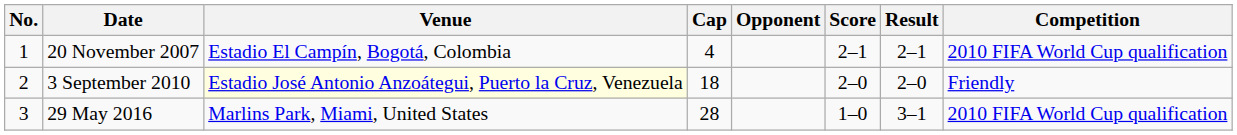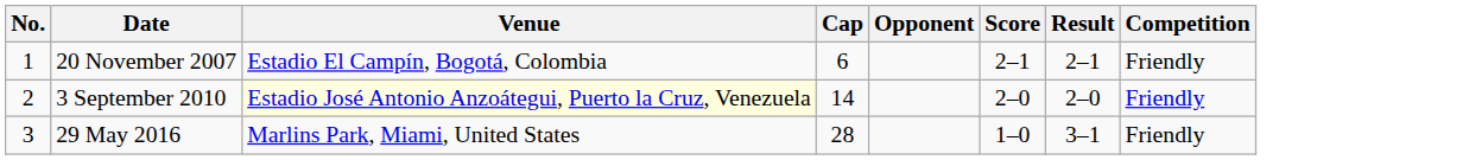20 November 2007 | Cap: 4 -> 6
20 November 2007 | Competition: 2010 FIFA World Cup qualification -> Friendly
3 September 2010 | Cap: 18 -> 14
29 May 2016 | Competition: 2010 FIFA World Cup qualification -> Friendly
